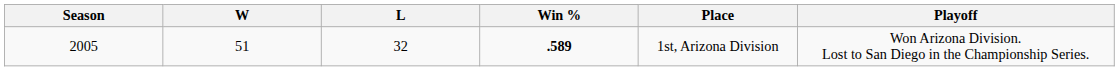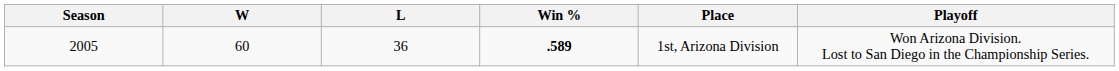2005 | W: 51 -> 60
2005 | L: 32 -> 36
